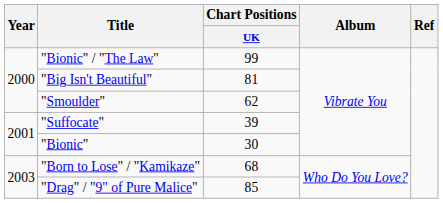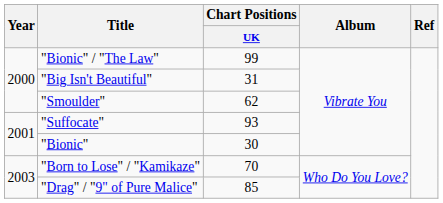"Big Isn't Beautiful" | Chart Positions / UK: 81 -> 31
"Suffocate" | Chart Positions / UK: 39 -> 93
"Born to Lose" / "Kamikaze" | Chart Positions / UK: 68 -> 70
